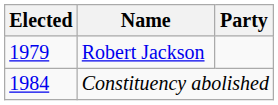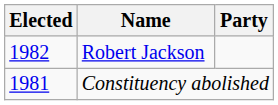Robert Jackson | Elected: 1979 -> 1982
Constituency abolished | Elected: 1984 -> 1981
